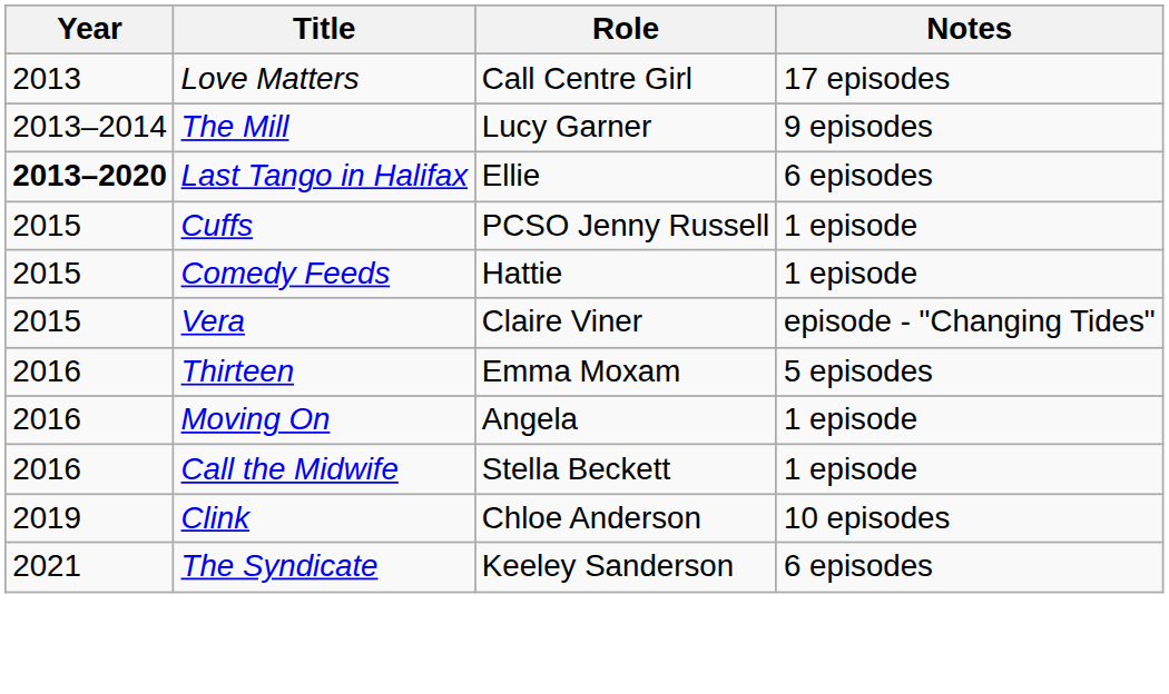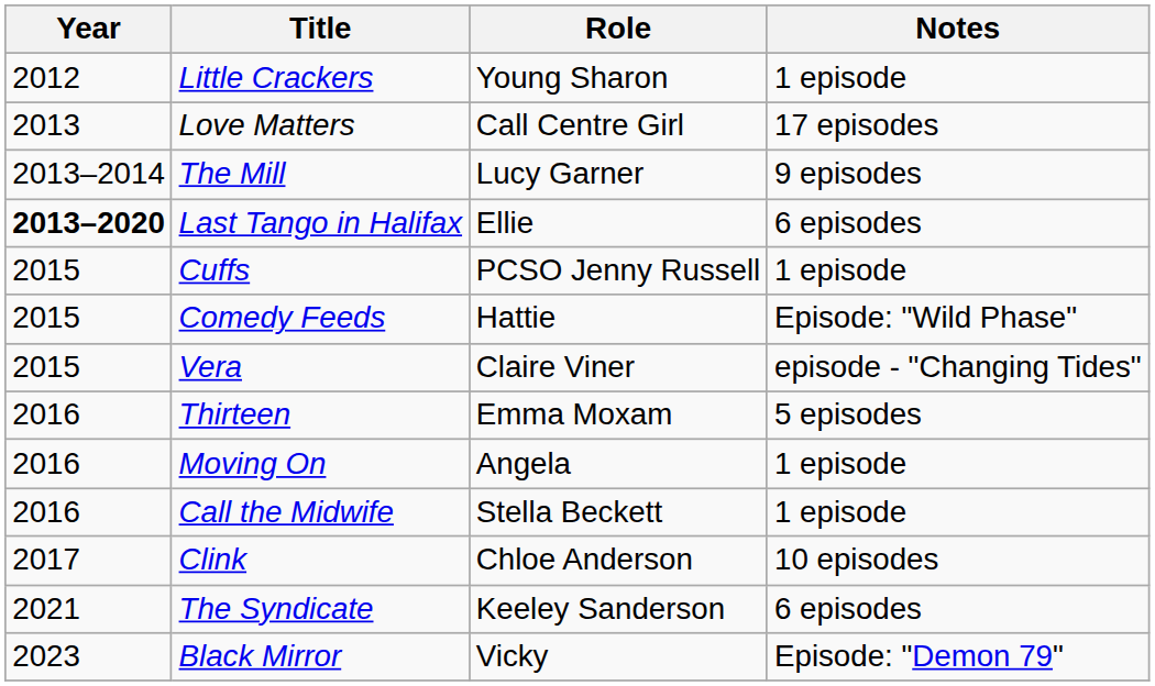+ row: 2012 | Little Crackers | Young Sharon | 1 episode
Comedy Feeds | Notes: 1 episode -> Episode: "Wild Phase"
Clink | Year: 2019 -> 2017
+ row: 2023 | Black Mirror | Vicky | Episode: "Demon 79"
